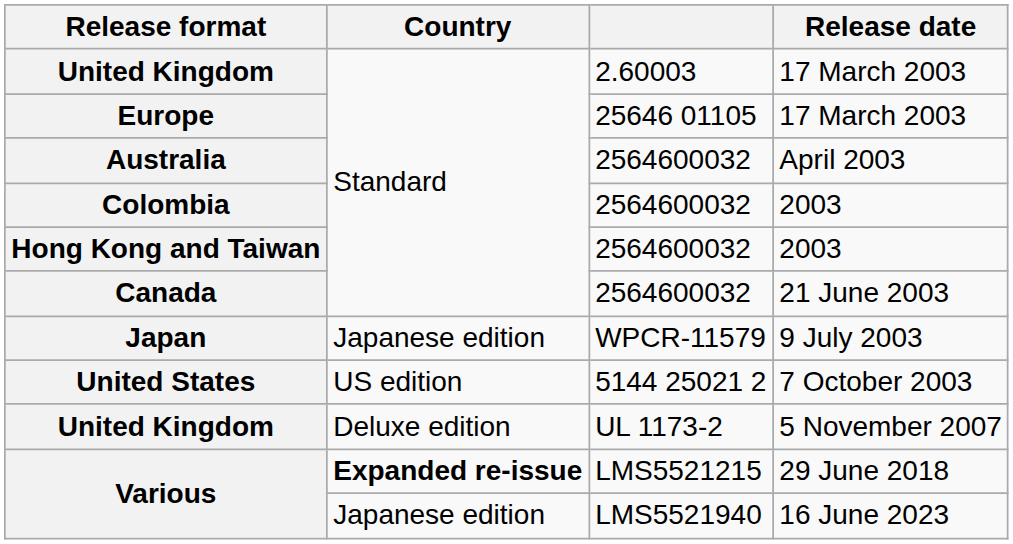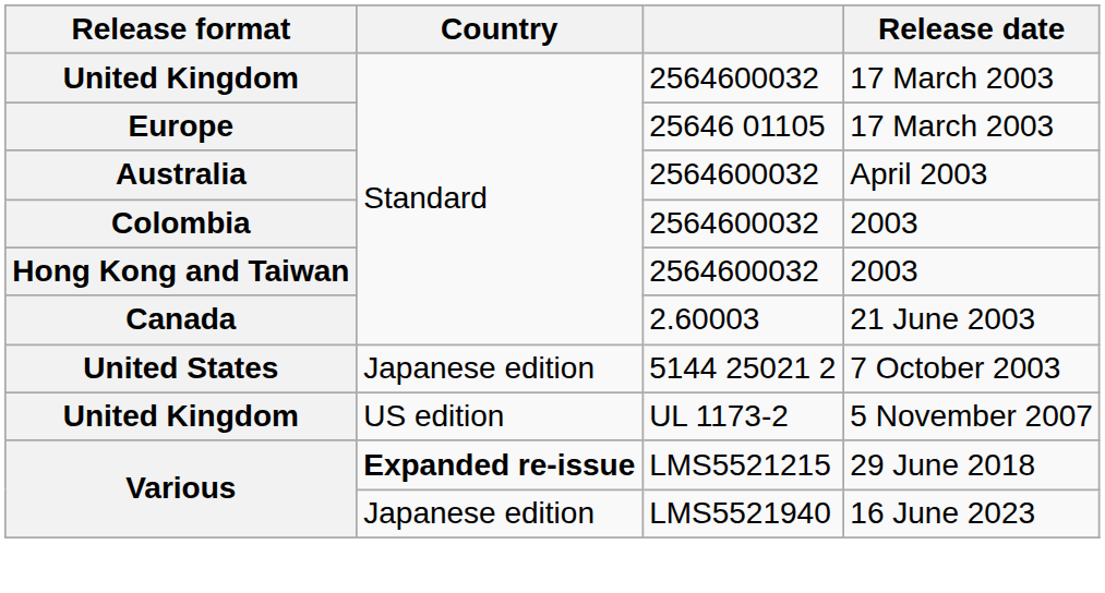United Kingdom / 17 March 2003 | column 3: 2.60003 -> 2564600032
Canada | column 3: 2564600032 -> 2.60003
- row: Japan | Japanese edition | WPCR-11579 | 9 July 2003
United States | Country: US edition -> Japanese edition
United Kingdom / 5 November 2007 | Country: Deluxe edition -> US edition
